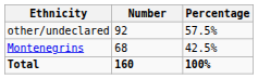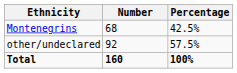rows swapped: Montenegrins <-> other/undeclared
